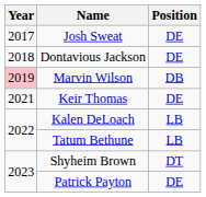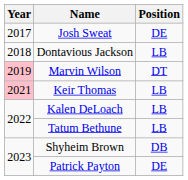Dontavious Jackson | Position: DE -> LB
Marvin Wilson | Position: DB -> DT
Keir Thomas | Year: no background -> pink background
Keir Thomas | Position: DE -> LB
Shyheim Brown | Position: DT -> DB
